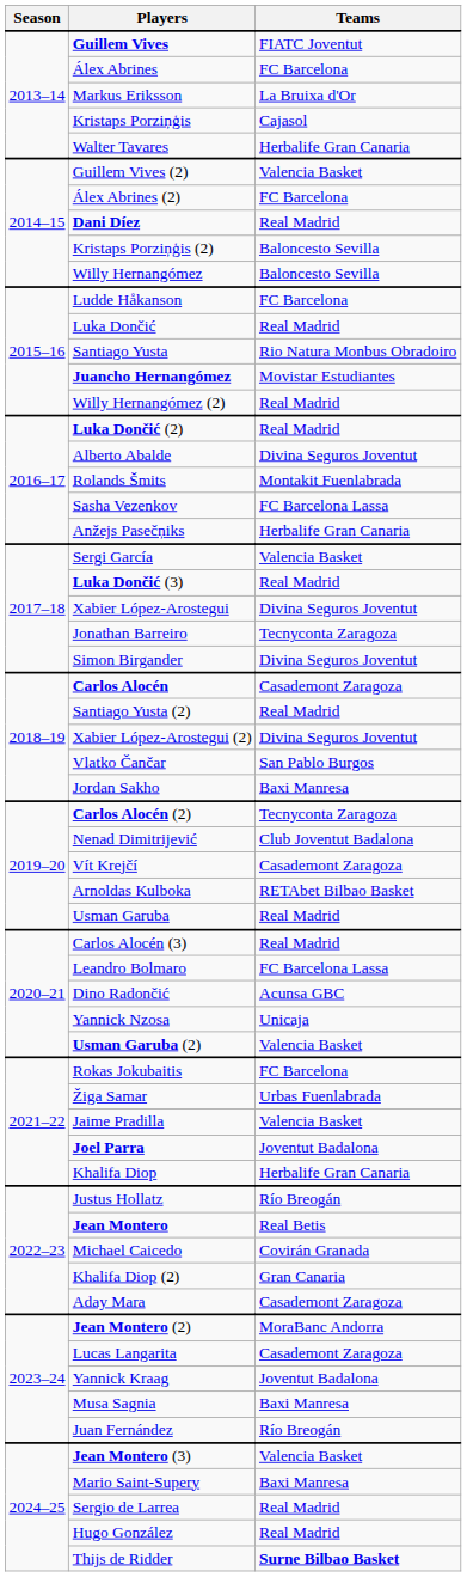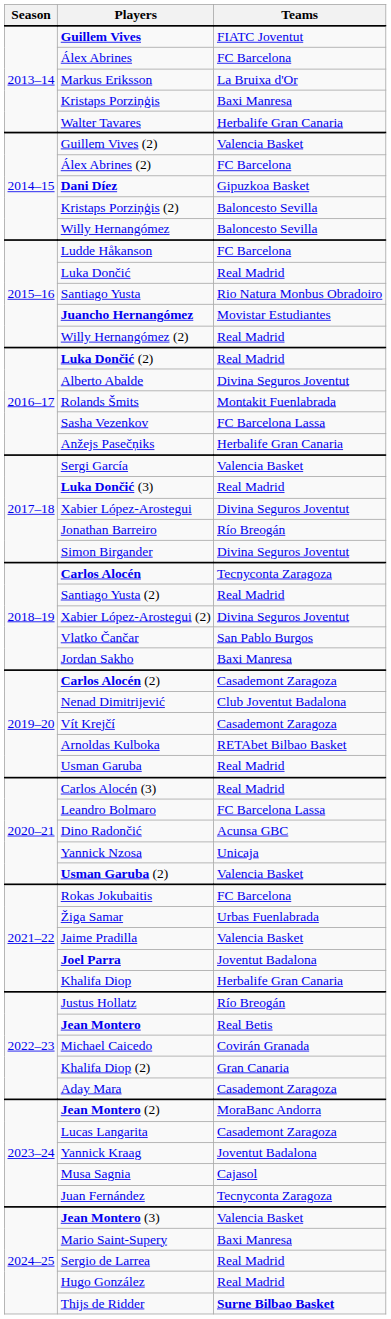Kristaps Porziņģis | Teams: Cajasol -> Baxi Manresa
Dani Díez | Teams: Real Madrid -> Gipuzkoa Basket
Jonathan Barreiro | Teams: Tecnyconta Zaragoza -> Río Breogán
Carlos Alocén | Teams: Casademont Zaragoza -> Tecnyconta Zaragoza
Carlos Alocén (2) | Teams: Tecnyconta Zaragoza -> Casademont Zaragoza
Musa Sagnia | Teams: Baxi Manresa -> Cajasol
Juan Fernández | Teams: Río Breogán -> Tecnyconta Zaragoza
